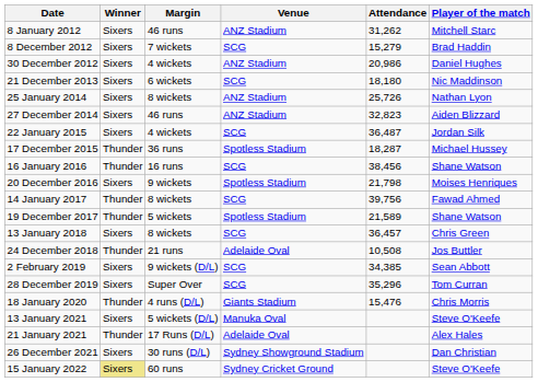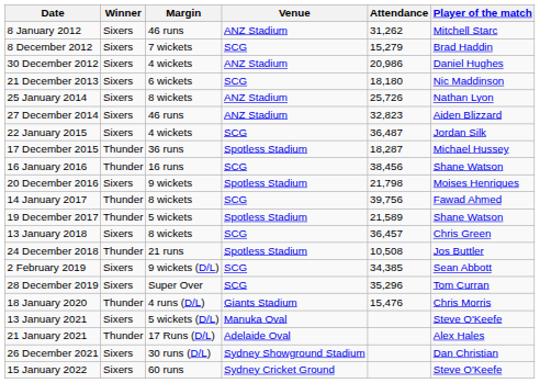24 December 2018 | Venue: Adelaide Oval -> Spotless Stadium
15 January 2022 | Winner: khaki background -> no background
